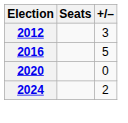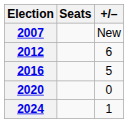+ row: 2007 | New
2012 | +/–: 3 -> 6
2024 | +/–: 2 -> 1
